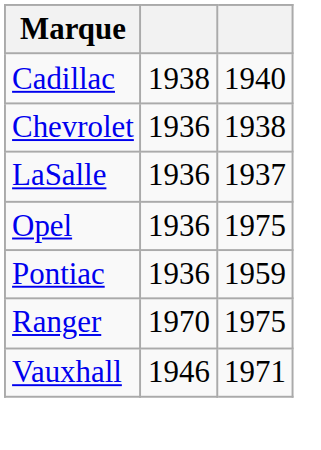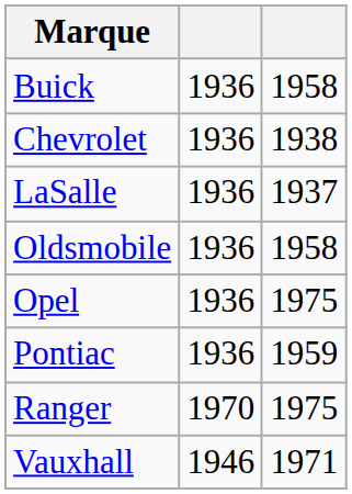+ row: Buick | 1936 | 1958
- row: Cadillac | 1938 | 1940
+ row: Oldsmobile | 1936 | 1958
